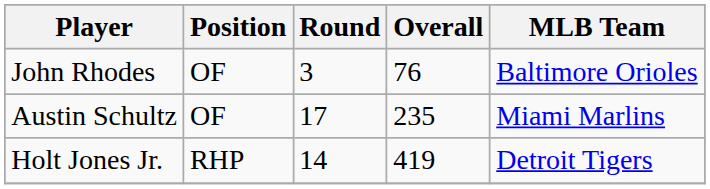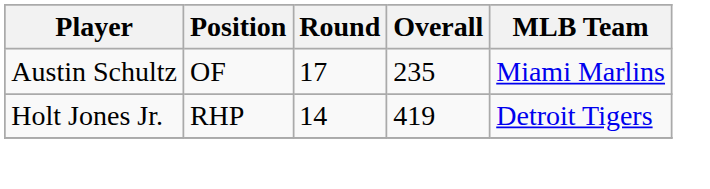- row: John Rhodes | OF | 3 | 76 | Baltimore Orioles
